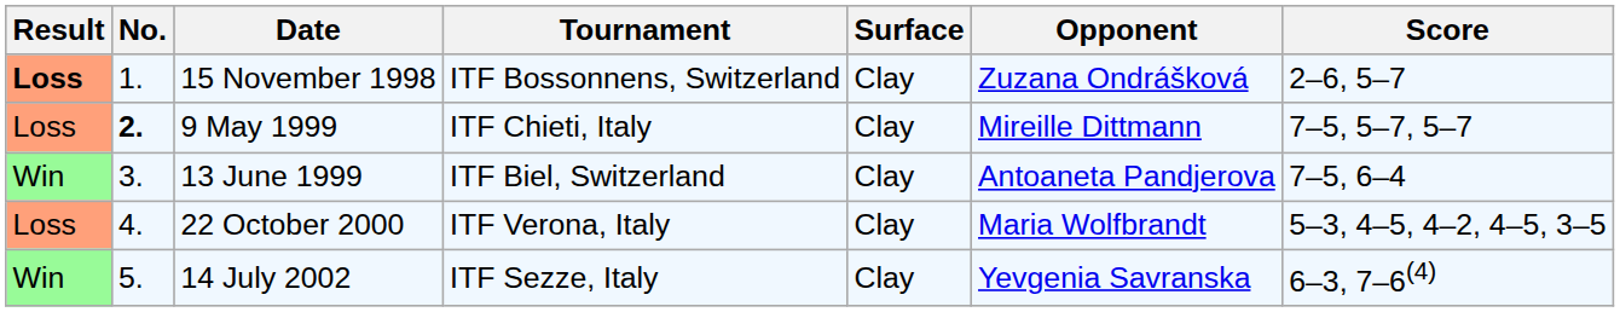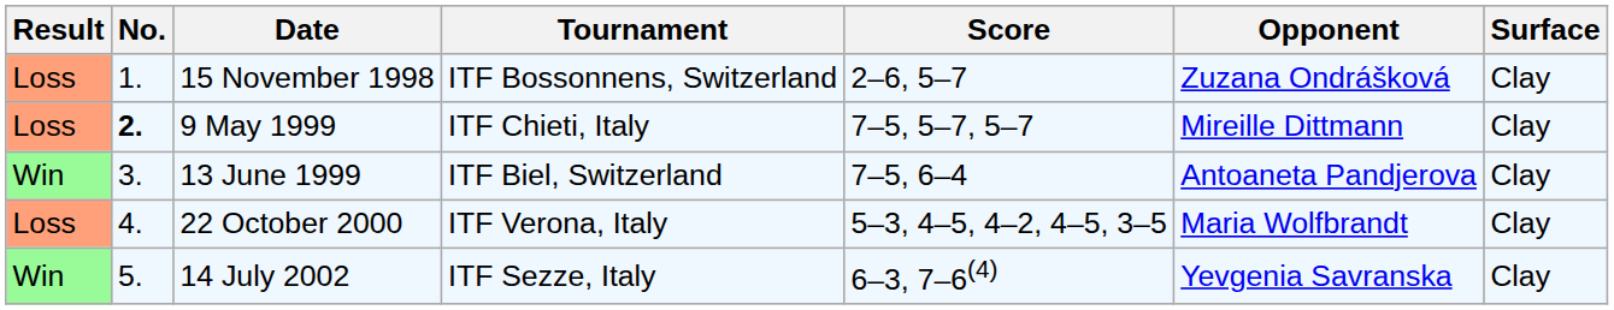columns swapped: Surface <-> Score
15 November 1998 | Result: bold -> normal
